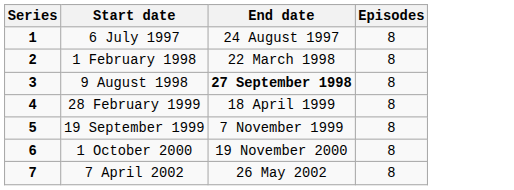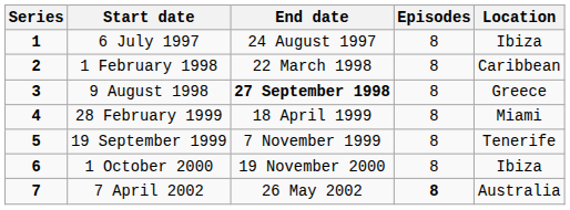+ column: Location | Ibiza | Caribbean | Greece | Miami | Tenerife | Ibiza | Australia
7 April 2002 | Episodes: normal -> bold
